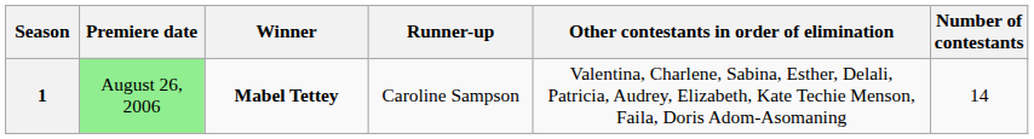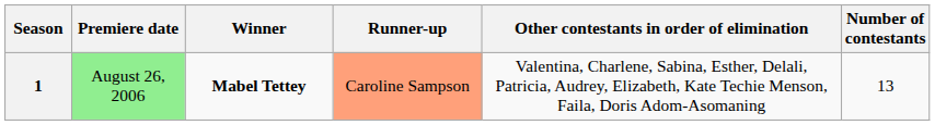1 | Runner-up: no background -> lightsalmon background
1 | Number of contestants: 14 -> 13
